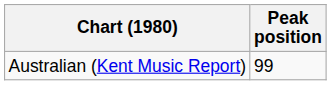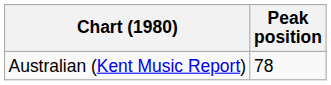Australian (Kent Music Report) | Peak position: 99 -> 78
